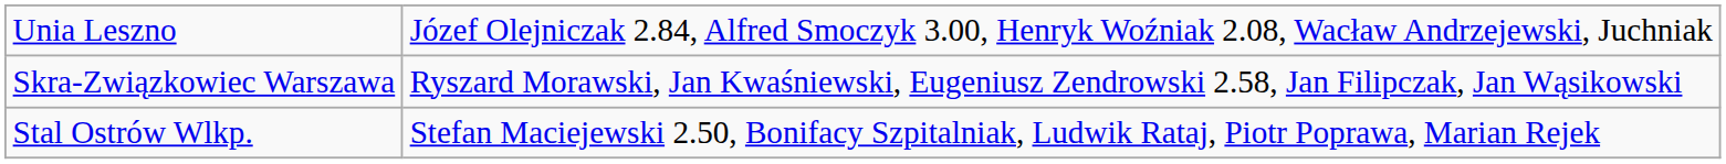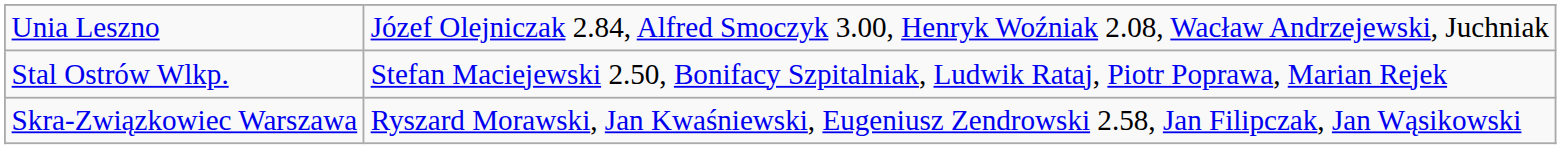rows swapped: Stal Ostrów Wlkp. <-> Skra-Związkowiec Warszawa
